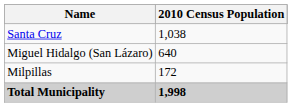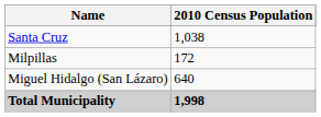rows swapped: Miguel Hidalgo (San Lázaro) <-> Milpillas
